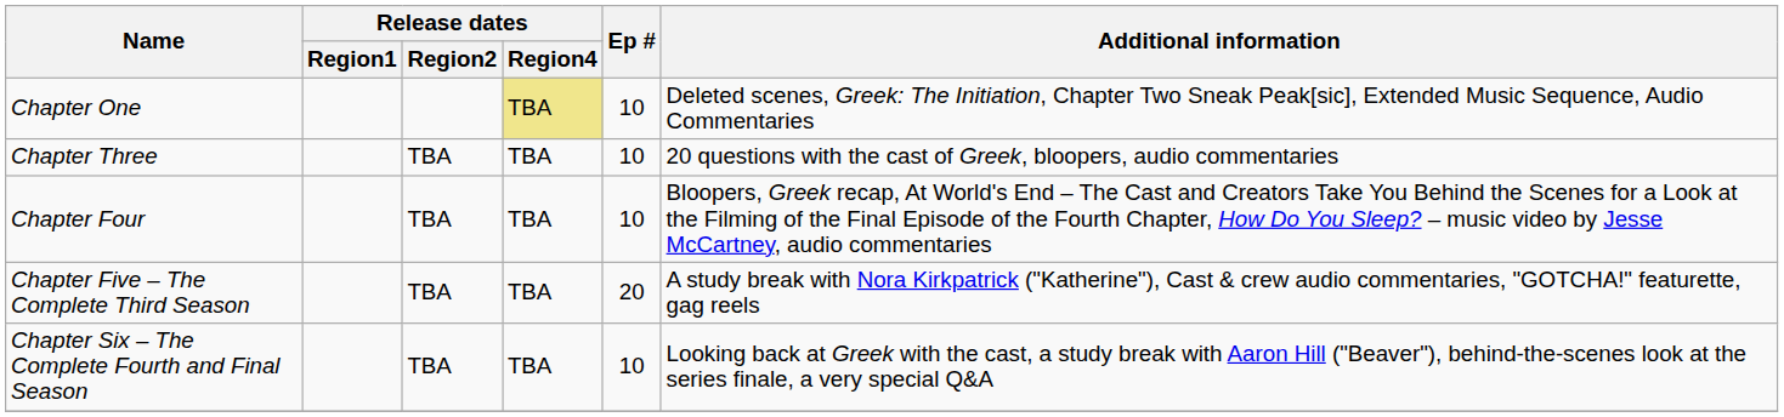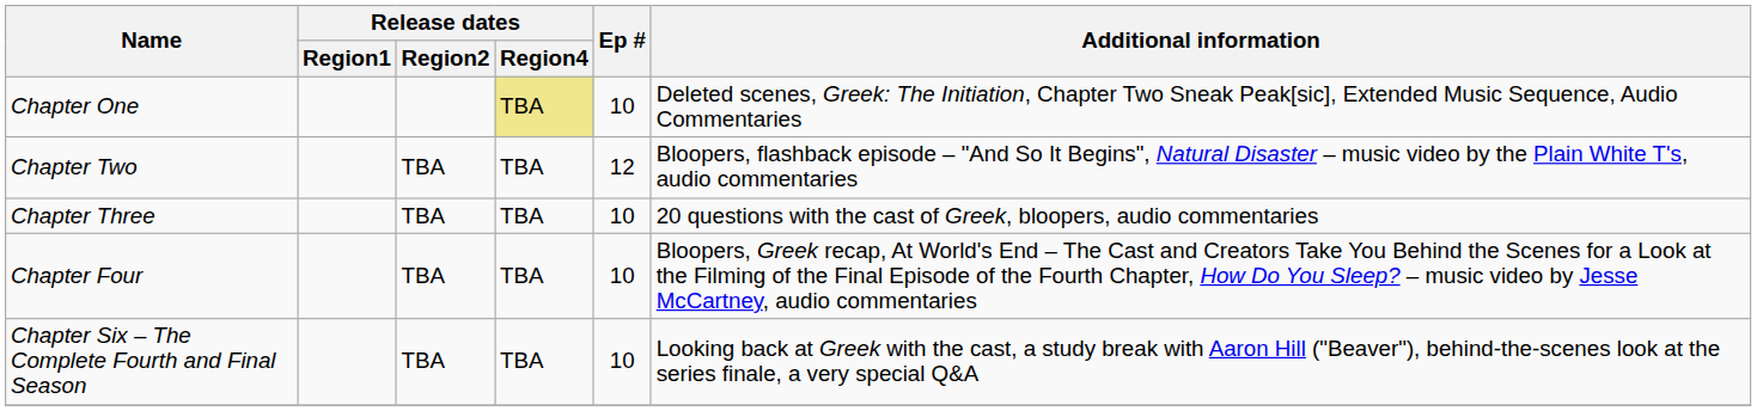+ row: Chapter Two | TBA | TBA | 12 | Bloopers, flashback episode – "And So It Begins", Natural Disaster – music video by the Plain White T's, audio commentaries
- row: Chapter Five – The Complete Third Season | TBA | TBA | 20 | A study break with Nora Kirkpatrick ("Katherine"), Cast & crew audio commentaries, "GOTCHA!" featurette, gag reels
